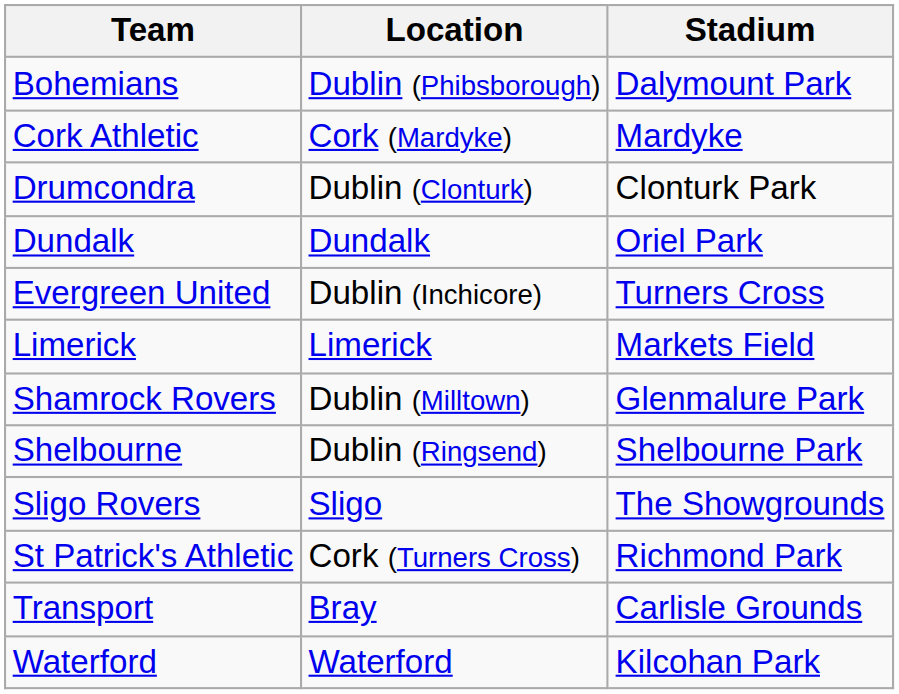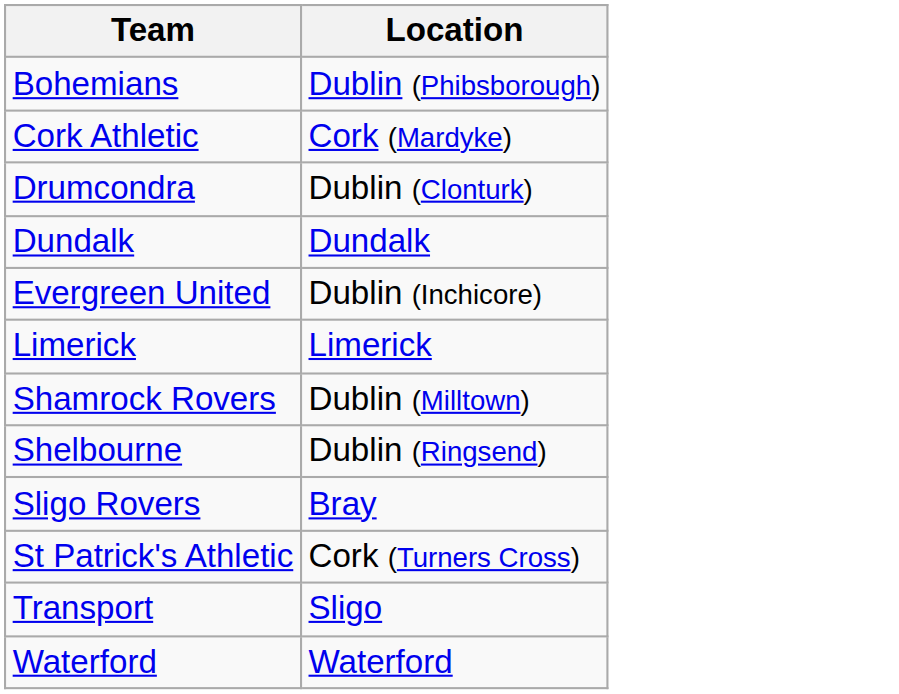- column: Stadium | Dalymount Park | Mardyke | Clonturk Park | Oriel Park | Turners Cross | Markets Field | Glenmalure Park | Shelbourne Park | The Showgrounds | Richmond Park | Carlisle Grounds | Kilcohan Park
Sligo Rovers | Location: Sligo -> Bray
Transport | Location: Bray -> Sligo
